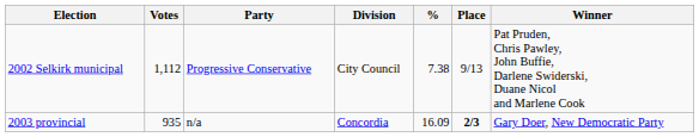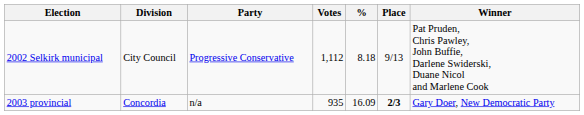columns swapped: Division <-> Votes
2002 Selkirk municipal | %: 7.38 -> 8.18
